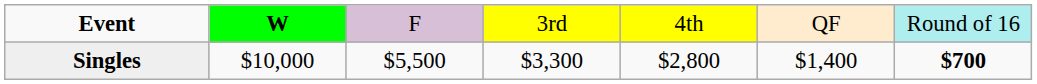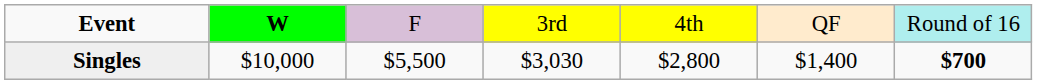Singles | column 4: $3,300 -> $3,030
